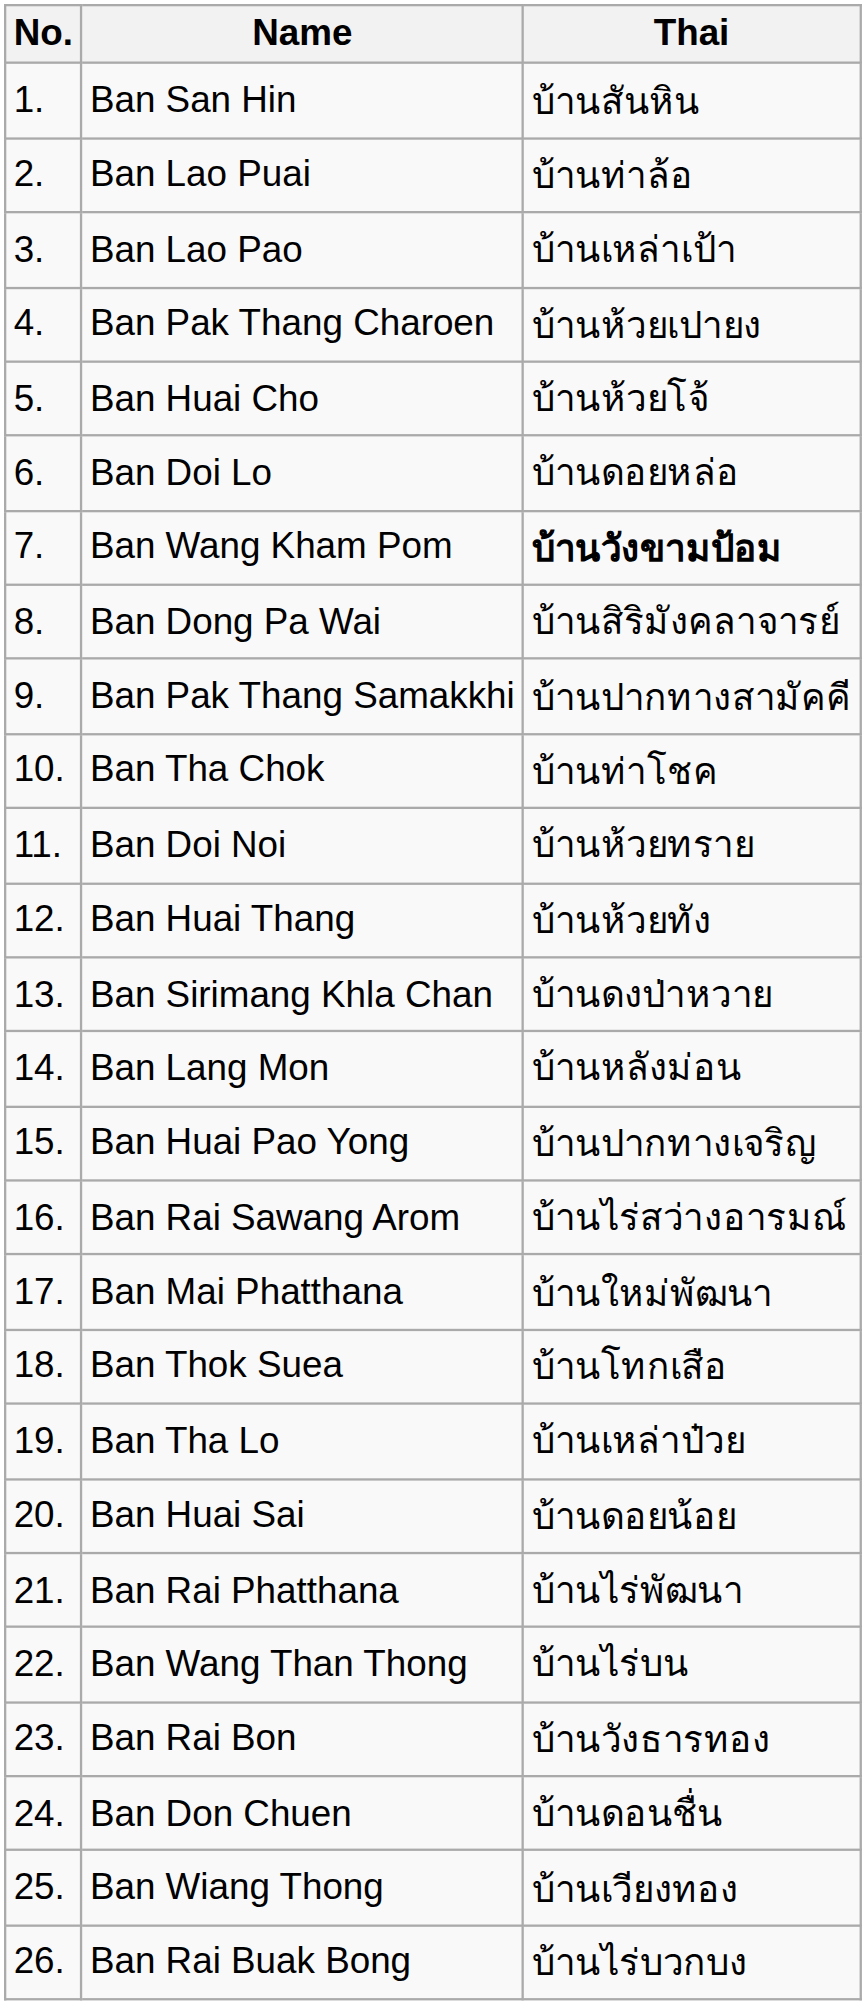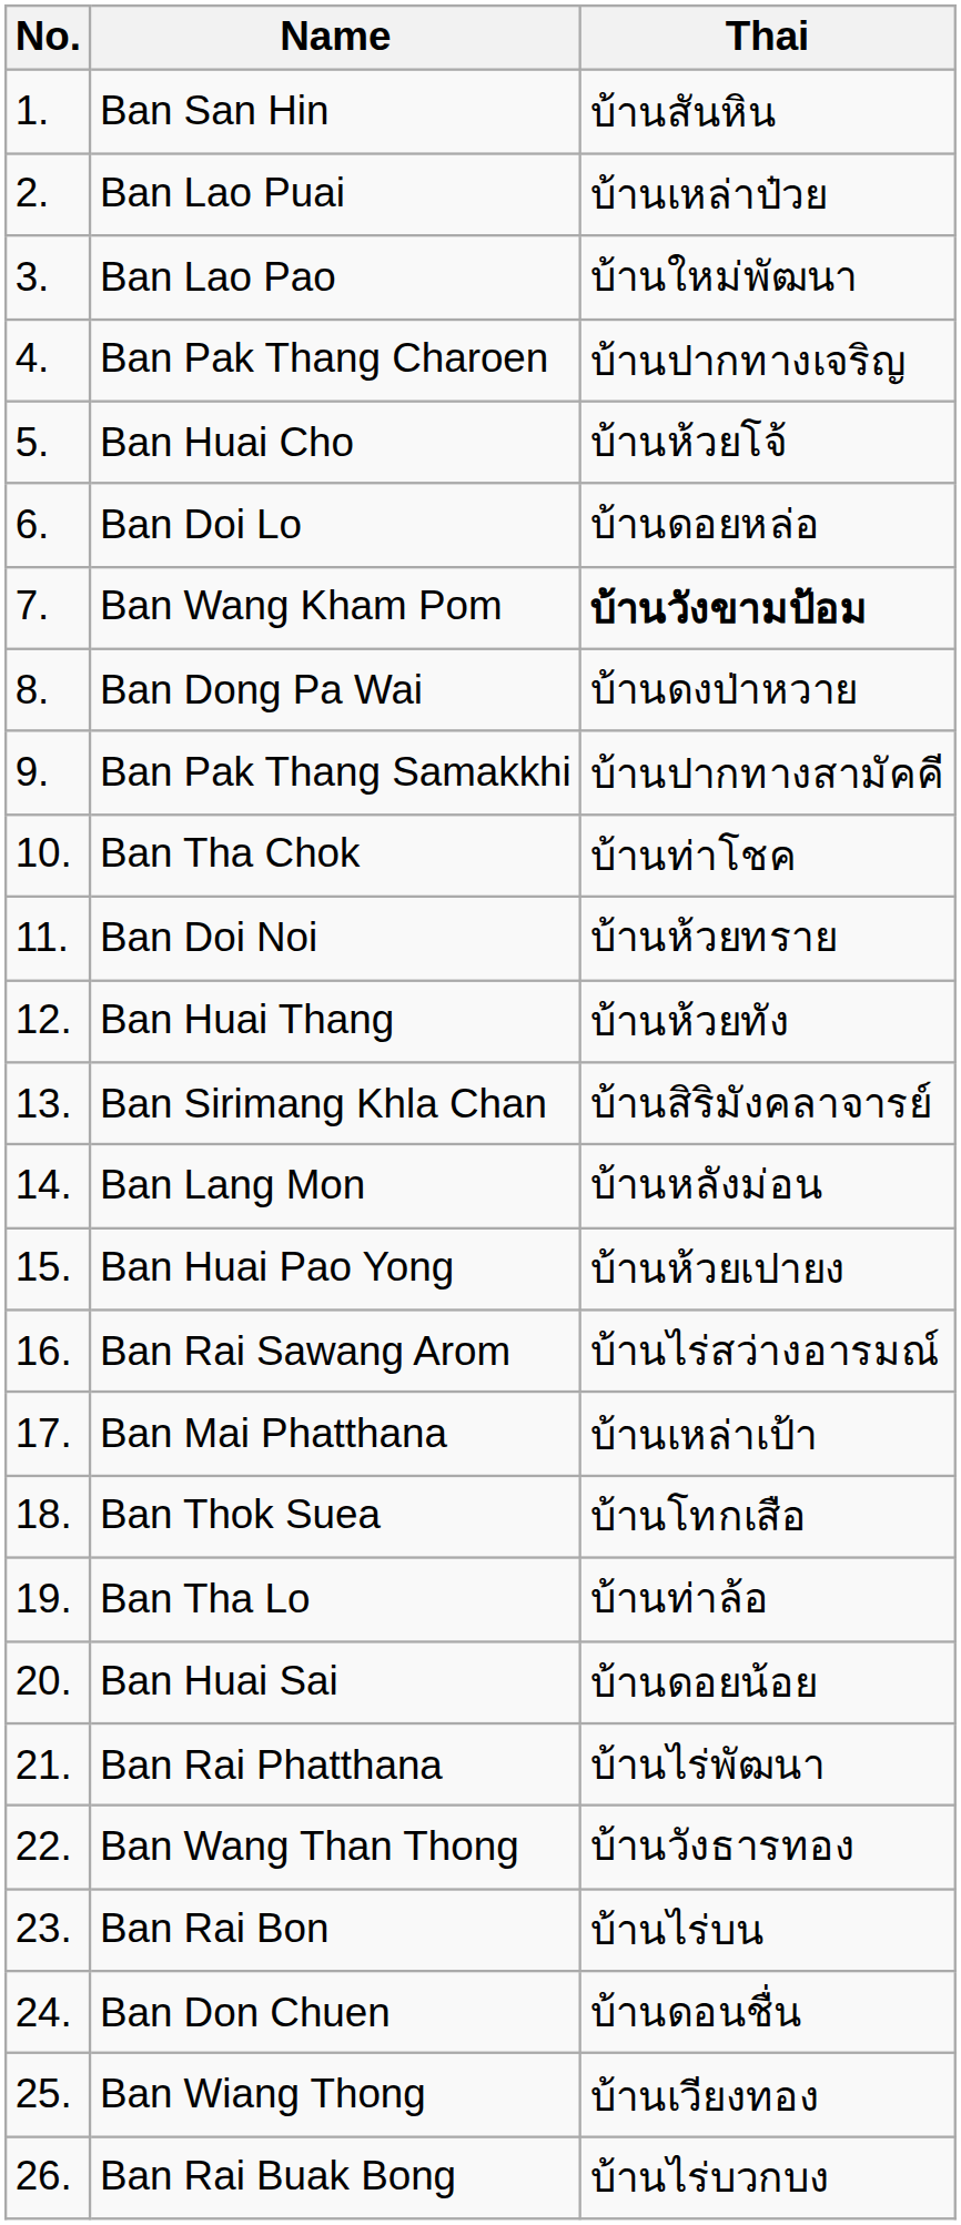Ban Lao Puai | Thai: บ้านท่าล้อ -> บ้านเหล่าป๋วย
Ban Lao Pao | Thai: บ้านเหล่าเป้า -> บ้านใหม่พัฒนา
Ban Pak Thang Charoen | Thai: บ้านห้วยเปายง -> บ้านปากทางเจริญ
Ban Dong Pa Wai | Thai: บ้านสิริมังคลาจารย์ -> บ้านดงป่าหวาย
Ban Sirimang Khla Chan | Thai: บ้านดงป่าหวาย -> บ้านสิริมังคลาจารย์
Ban Huai Pao Yong | Thai: บ้านปากทางเจริญ -> บ้านห้วยเปายง
Ban Mai Phatthana | Thai: บ้านใหม่พัฒนา -> บ้านเหล่าเป้า
Ban Tha Lo | Thai: บ้านเหล่าป๋วย -> บ้านท่าล้อ
Ban Wang Than Thong | Thai: บ้านไร่บน -> บ้านวังธารทอง
Ban Rai Bon | Thai: บ้านวังธารทอง -> บ้านไร่บน
